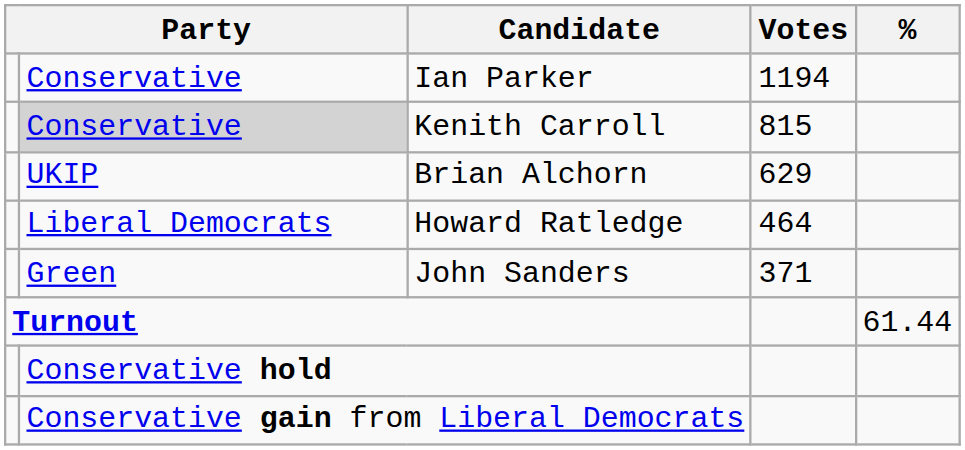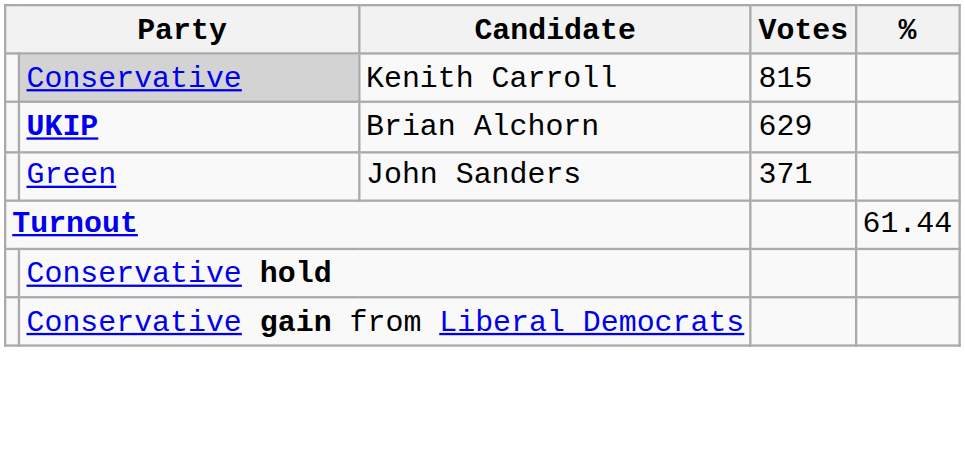- row: Conservative | Ian Parker | 1194
Brian Alchorn | column 2: normal -> bold
- row: Liberal Democrats | Howard Ratledge | 464
